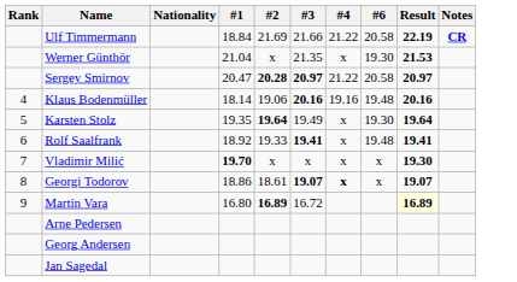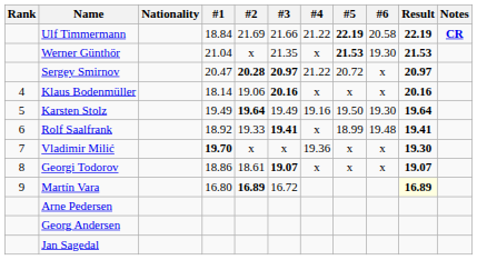+ column: #5 | 22.19 | 21.53 | 20.72 | x | 19.50 | 18.99 | x | x
Sergey Smirnov | #6: 20.58 -> x
Klaus Bodenmüller | #4: 19.16 -> x
Klaus Bodenmüller | #6: 19.48 -> x
Karsten Stolz | #1: 19.35 -> 19.49
Karsten Stolz | #4: x -> 19.16
Vladimir Milić | #4: x -> 19.36
Georgi Todorov | #4: bold -> normal
